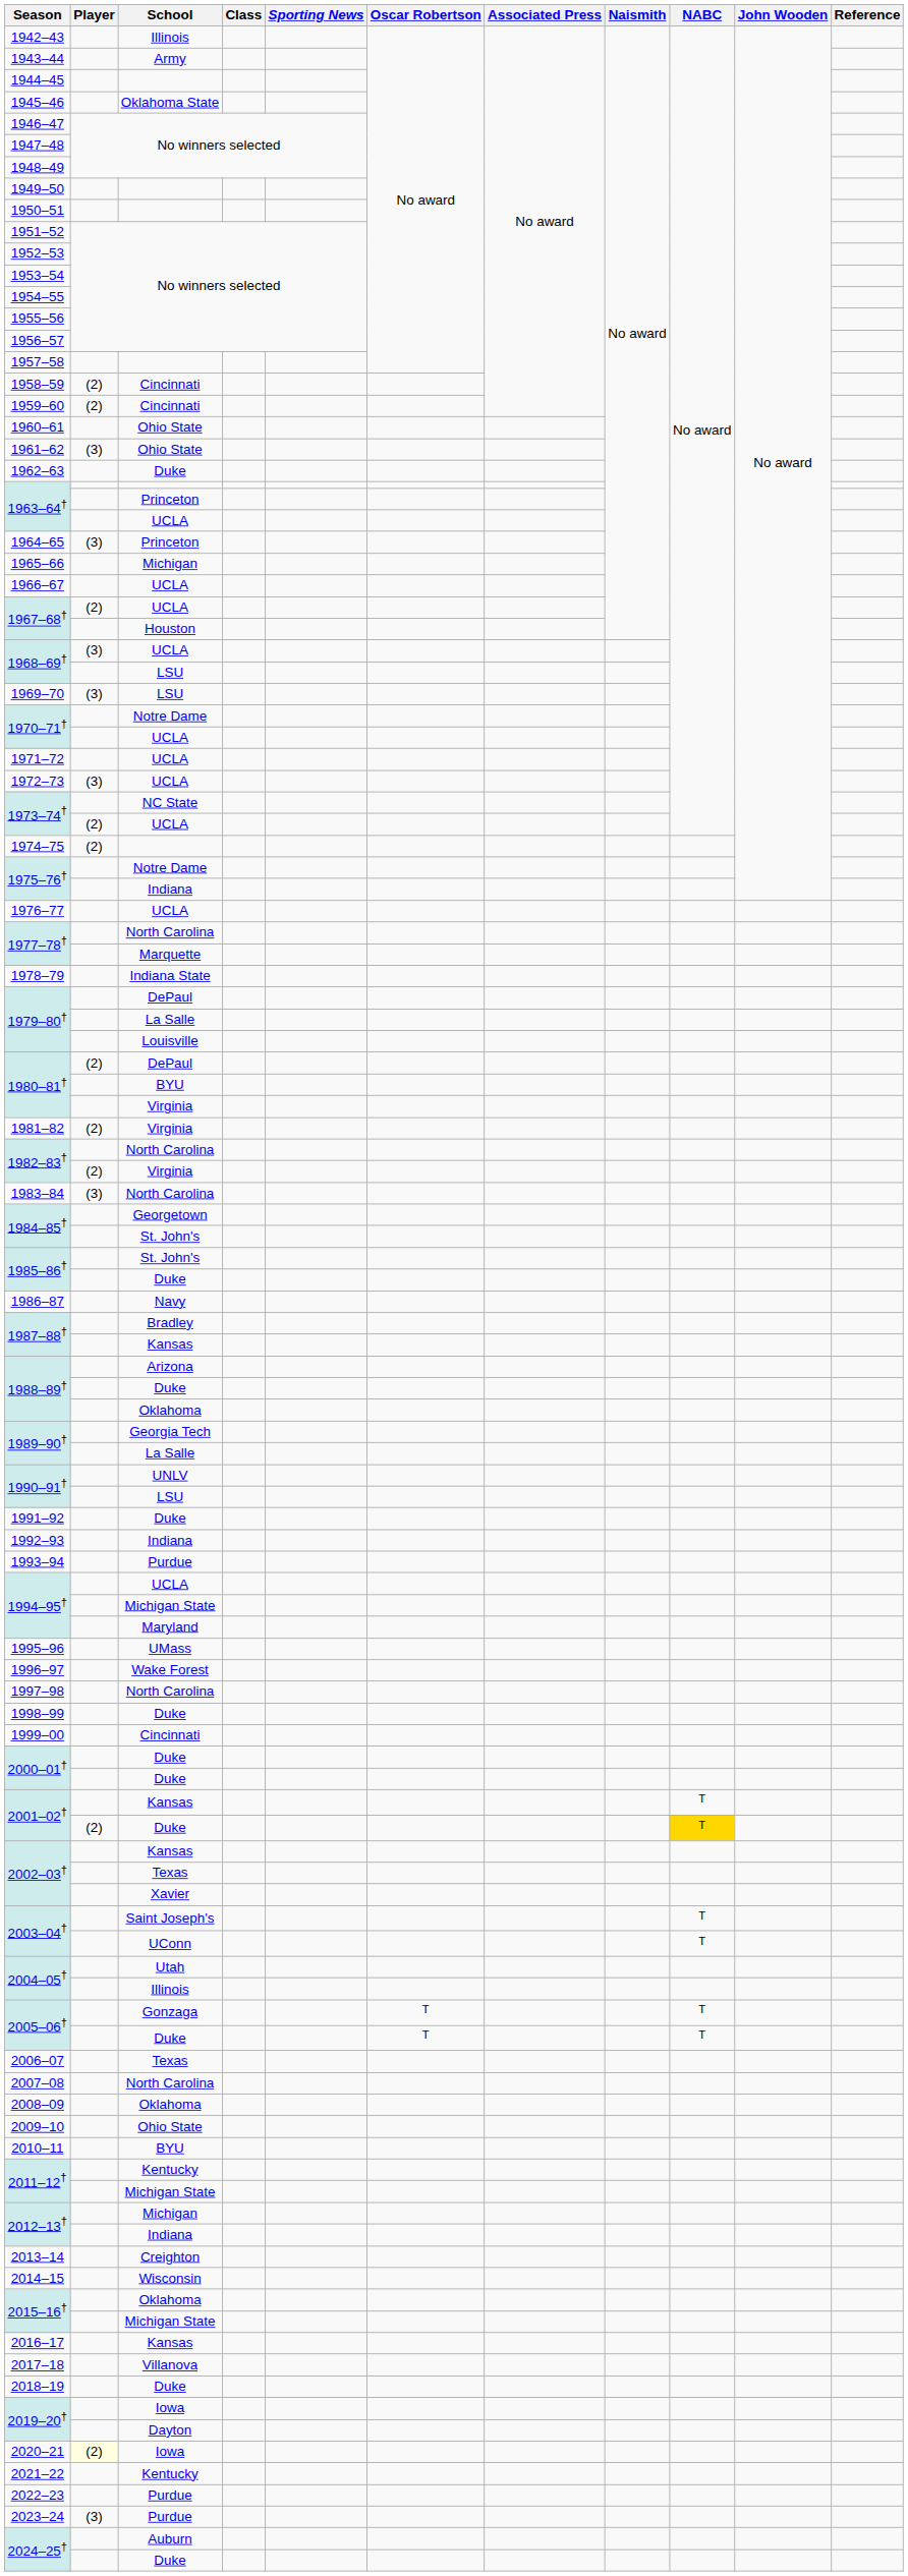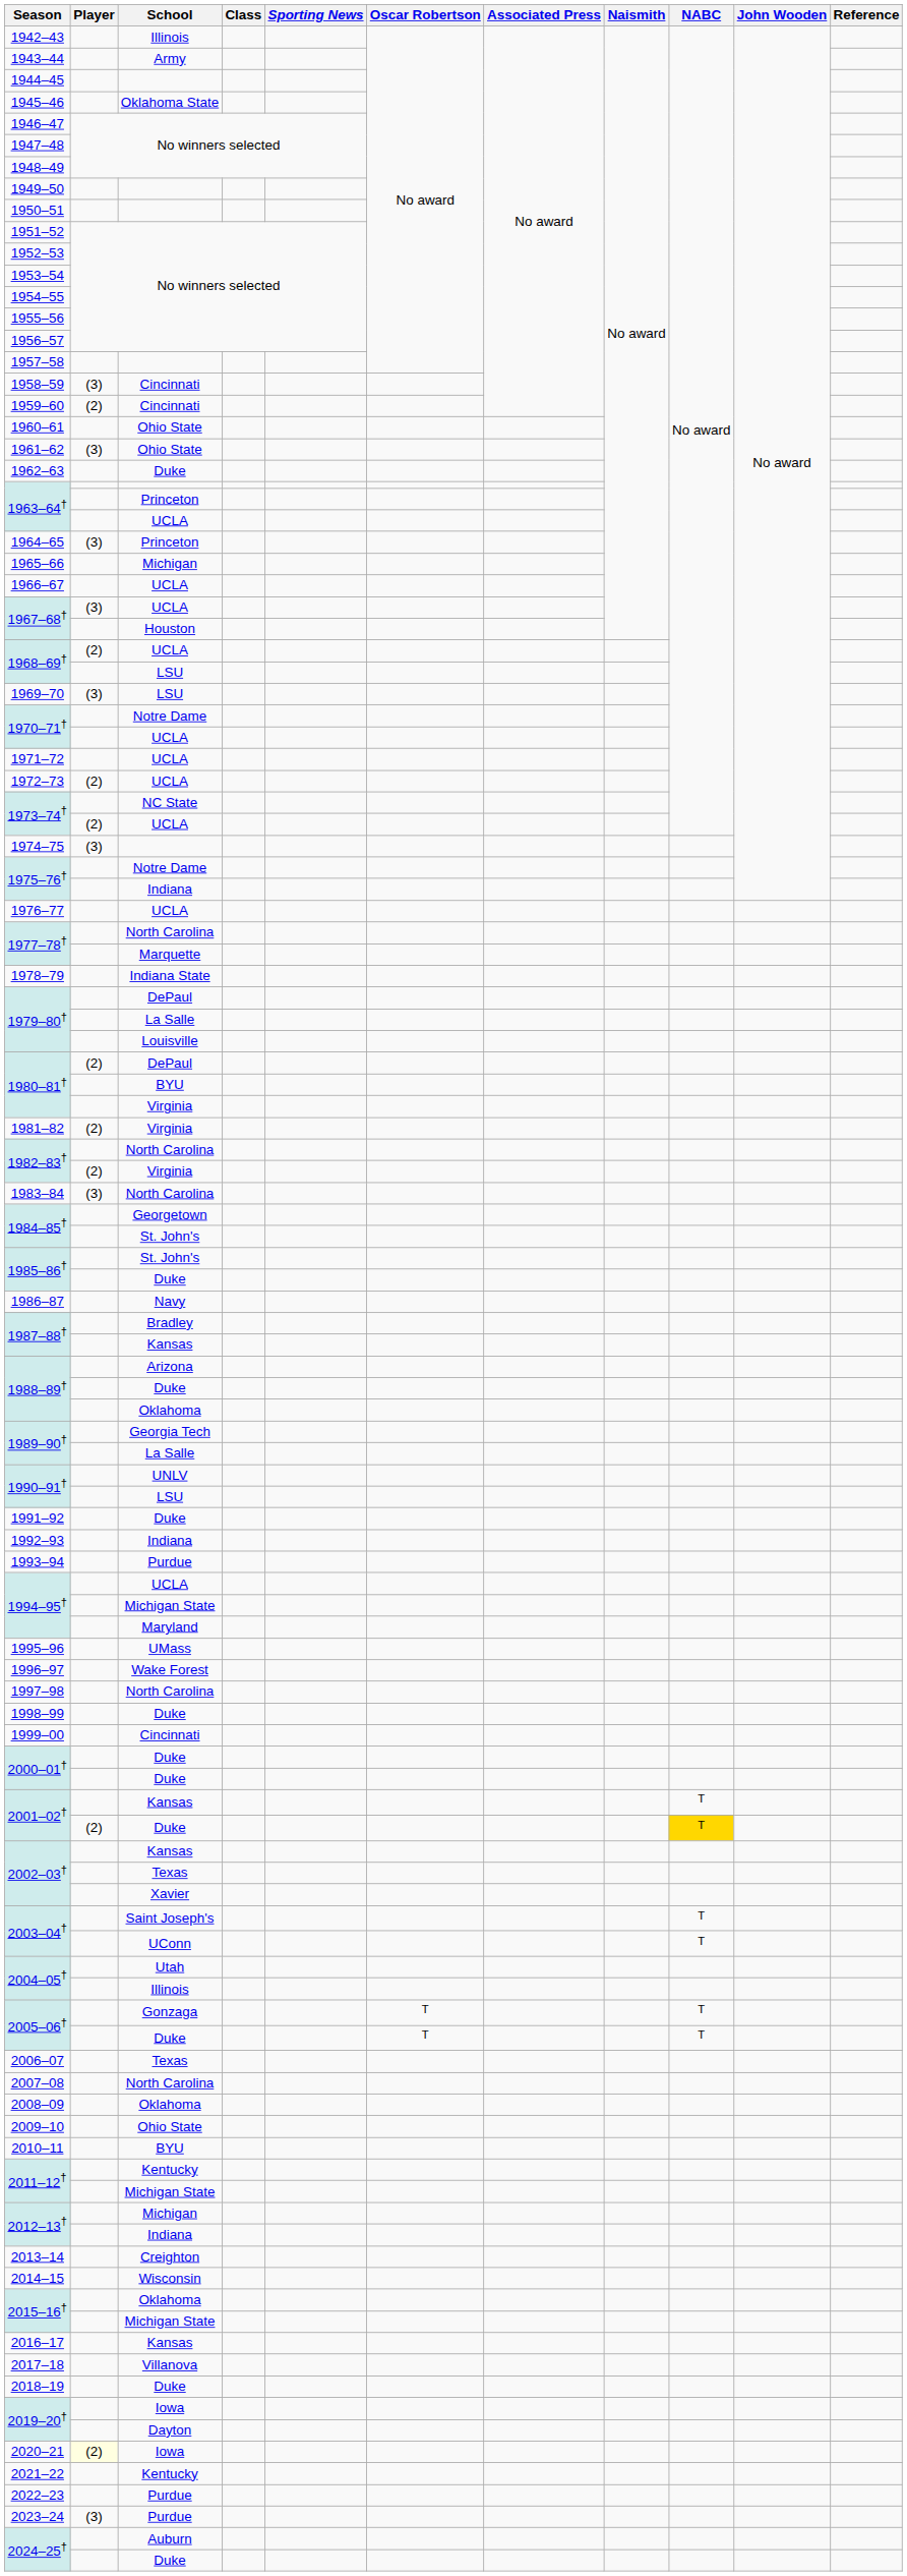1958–59 | Player: (2) -> (3)
1967–68† / UCLA | Player: (2) -> (3)
1968–69† / UCLA | Player: (3) -> (2)
1972–73 | Player: (3) -> (2)
1974–75 | Player: (2) -> (3)
